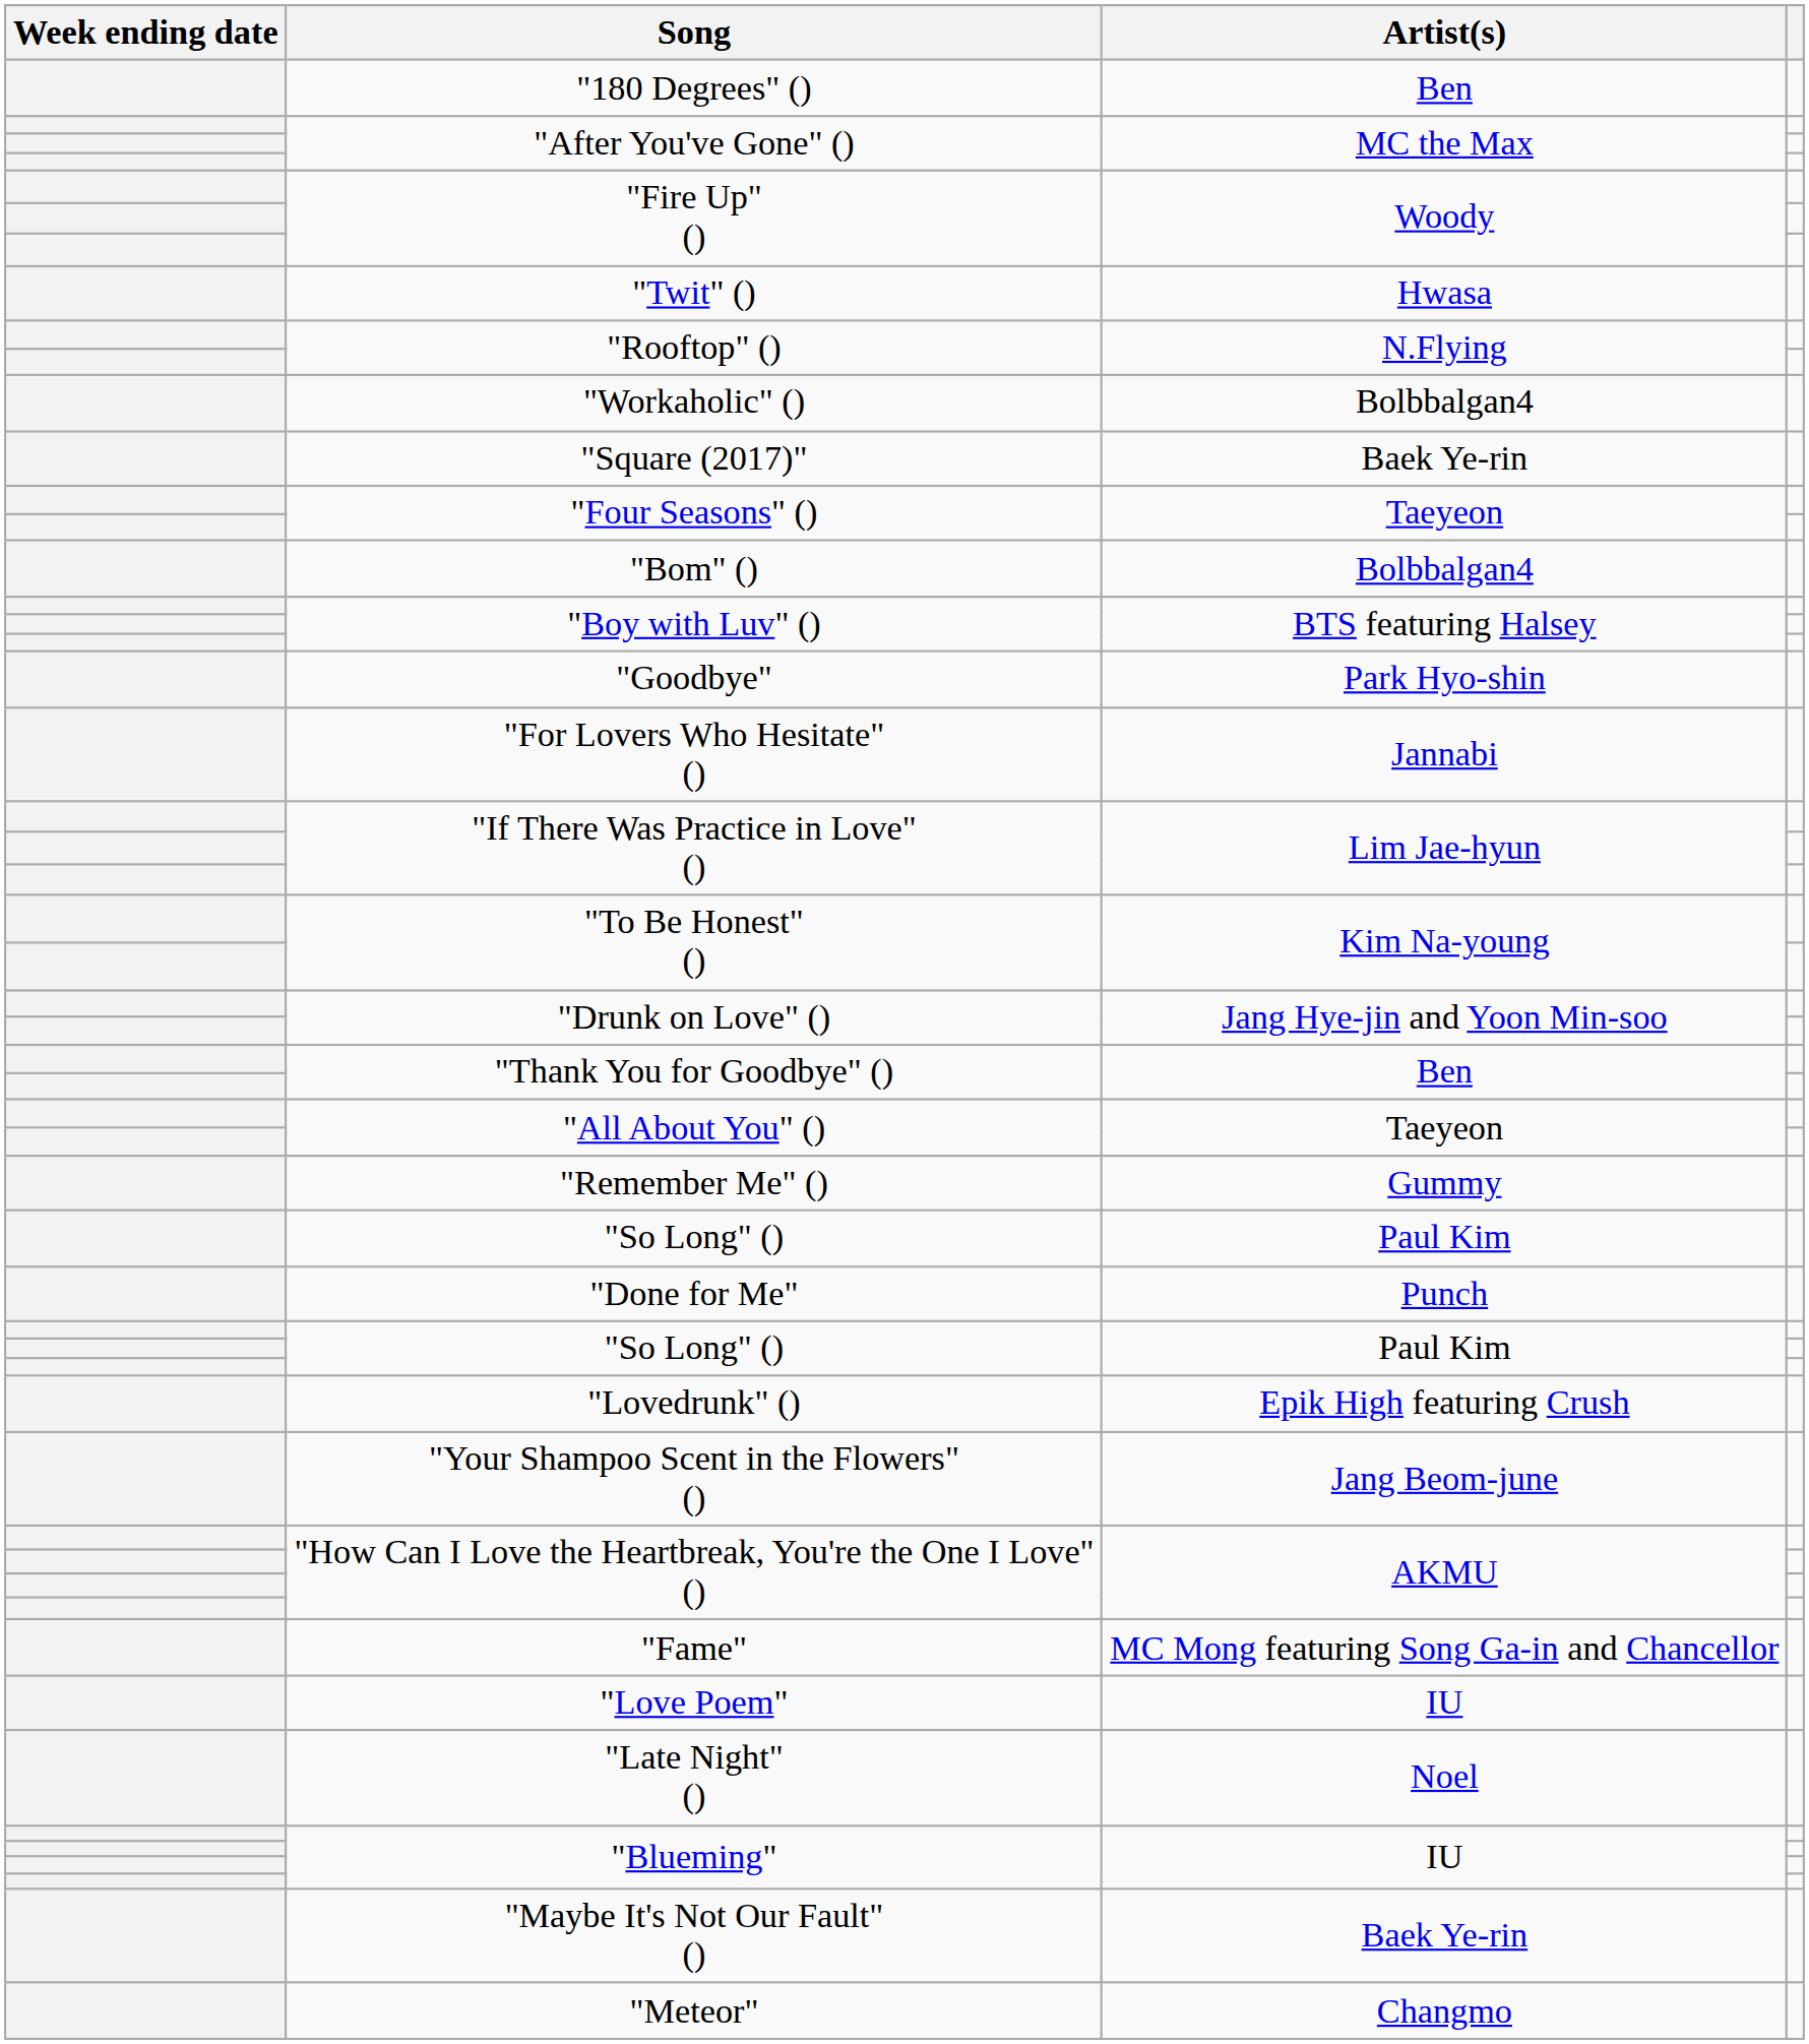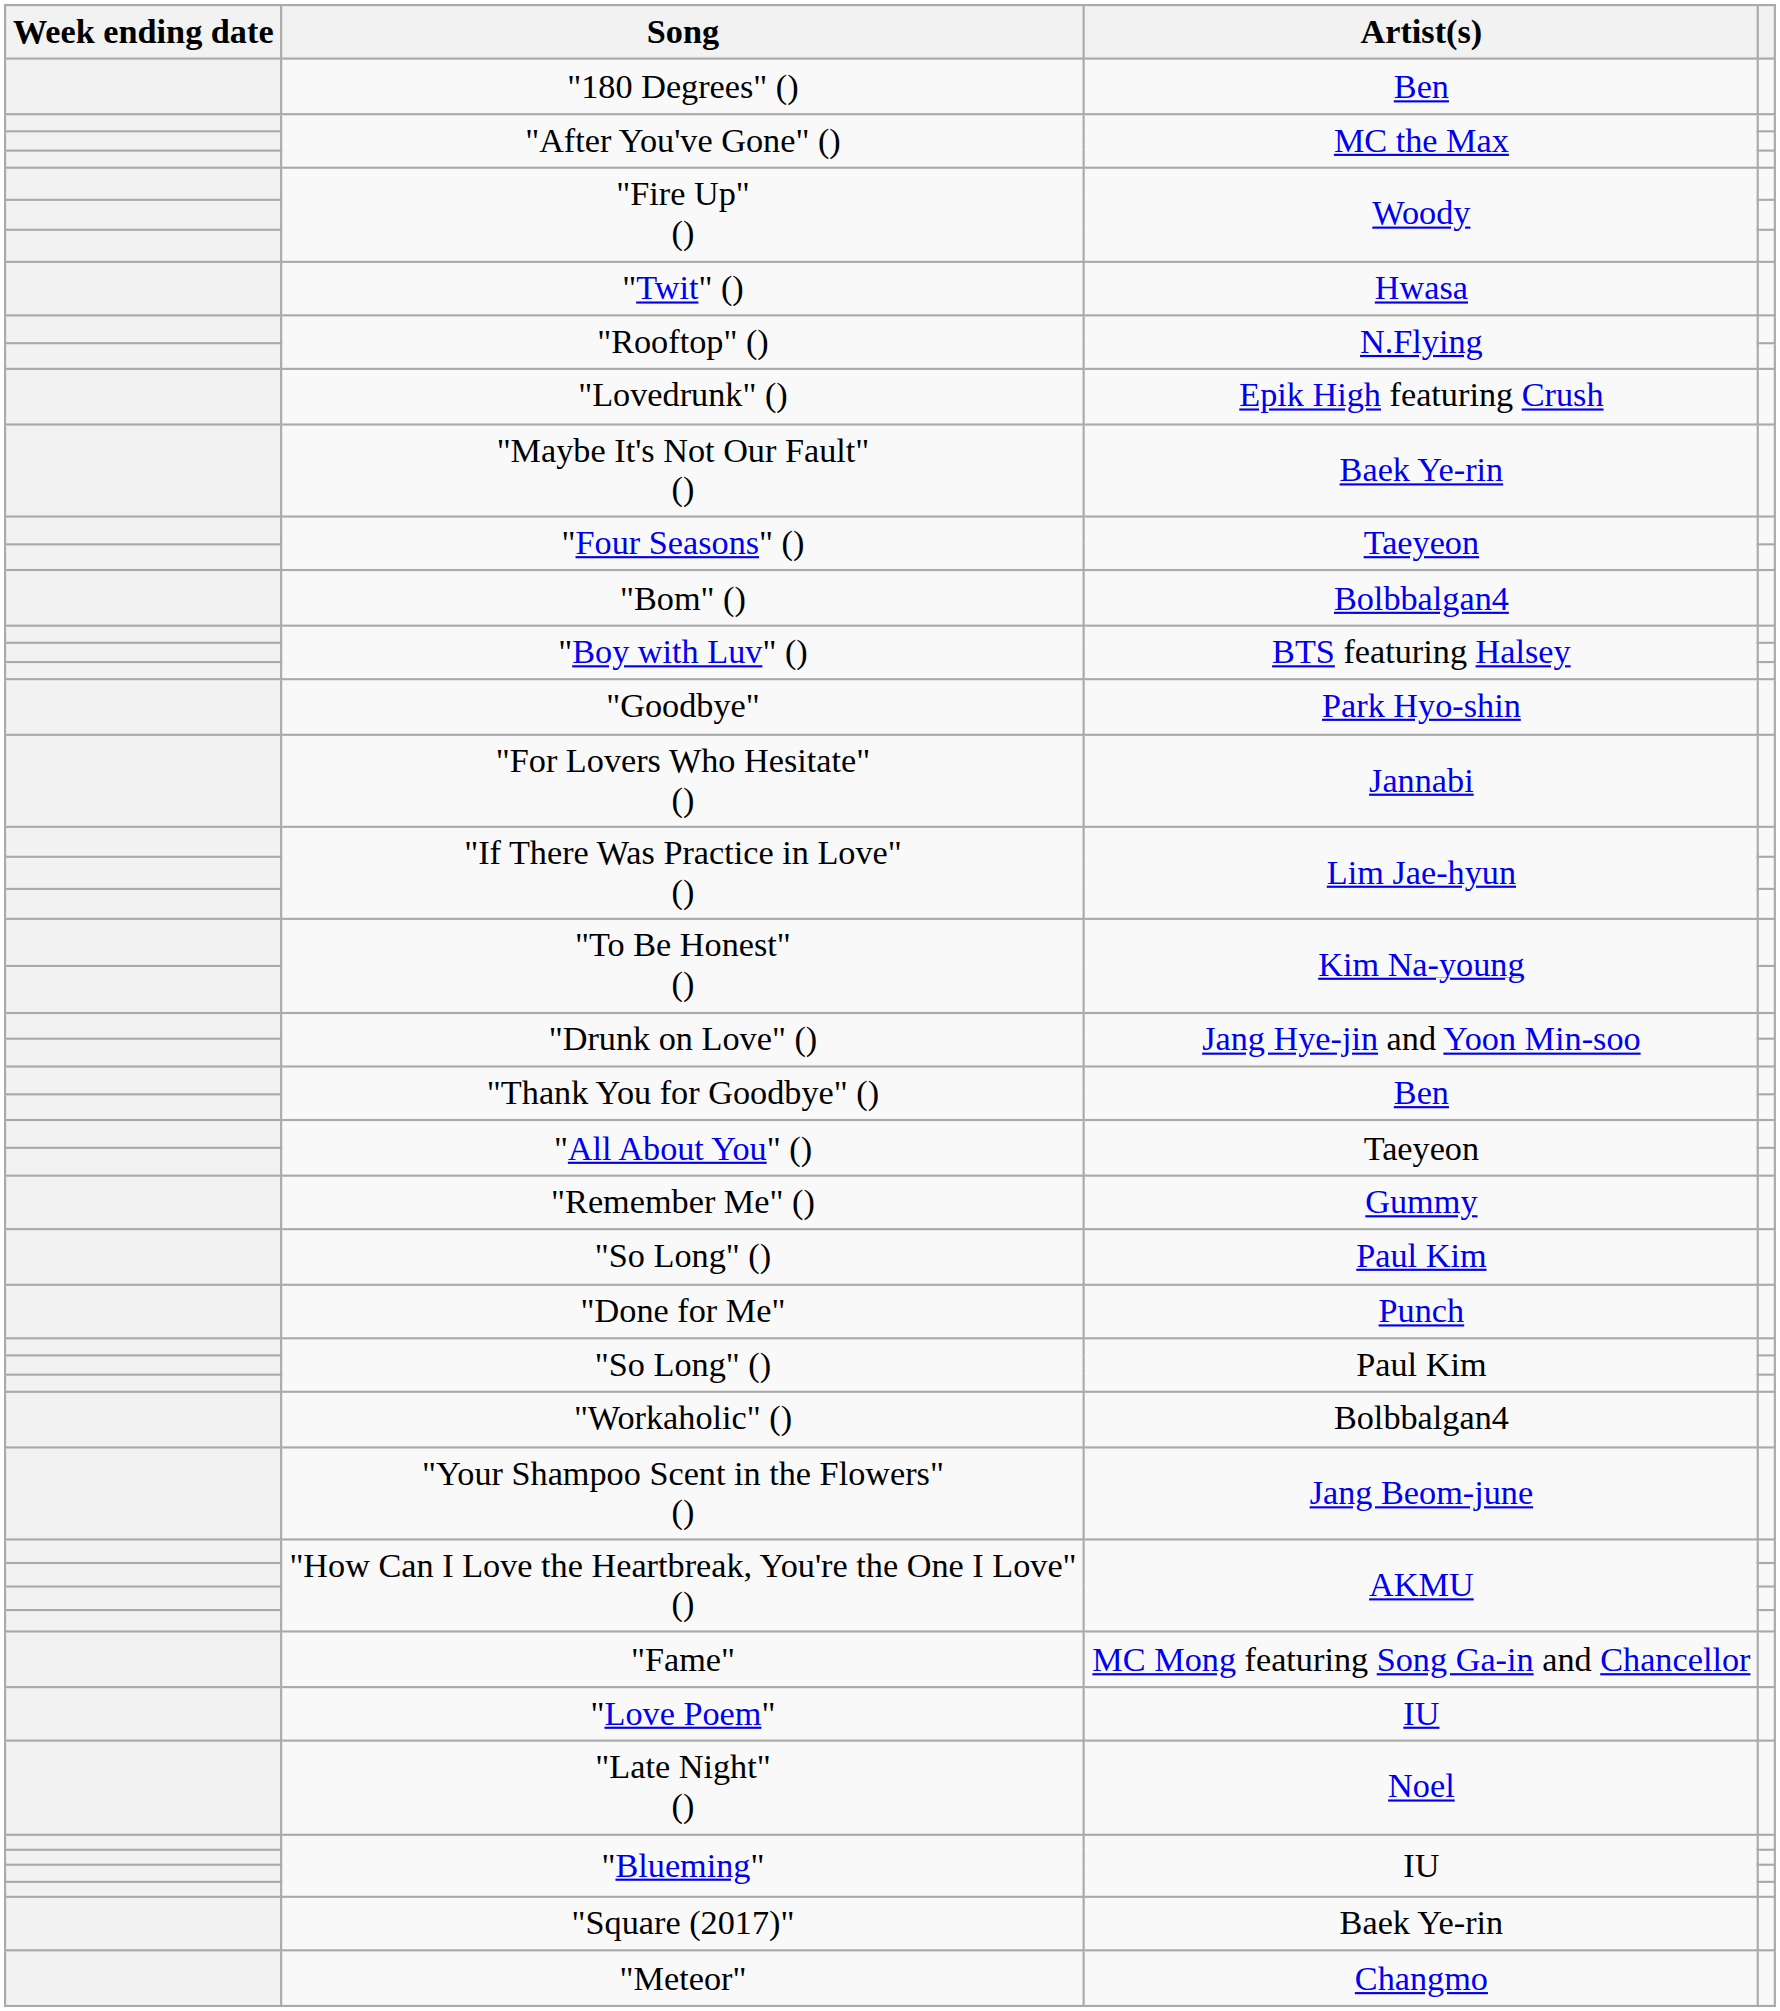rows swapped: "Lovedrunk" () <-> "Workaholic" ()
rows swapped: "Maybe It's Not Our Fault" () <-> "Square (2017)"
